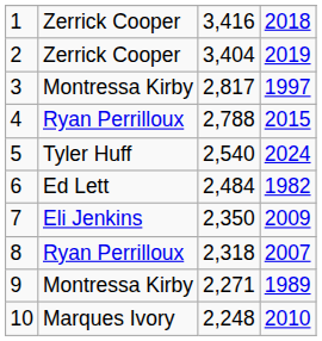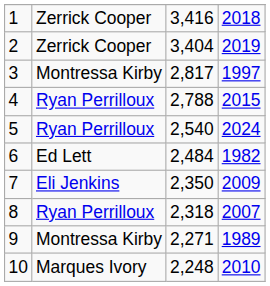5 | column 2: Tyler Huff -> Ryan Perrilloux
